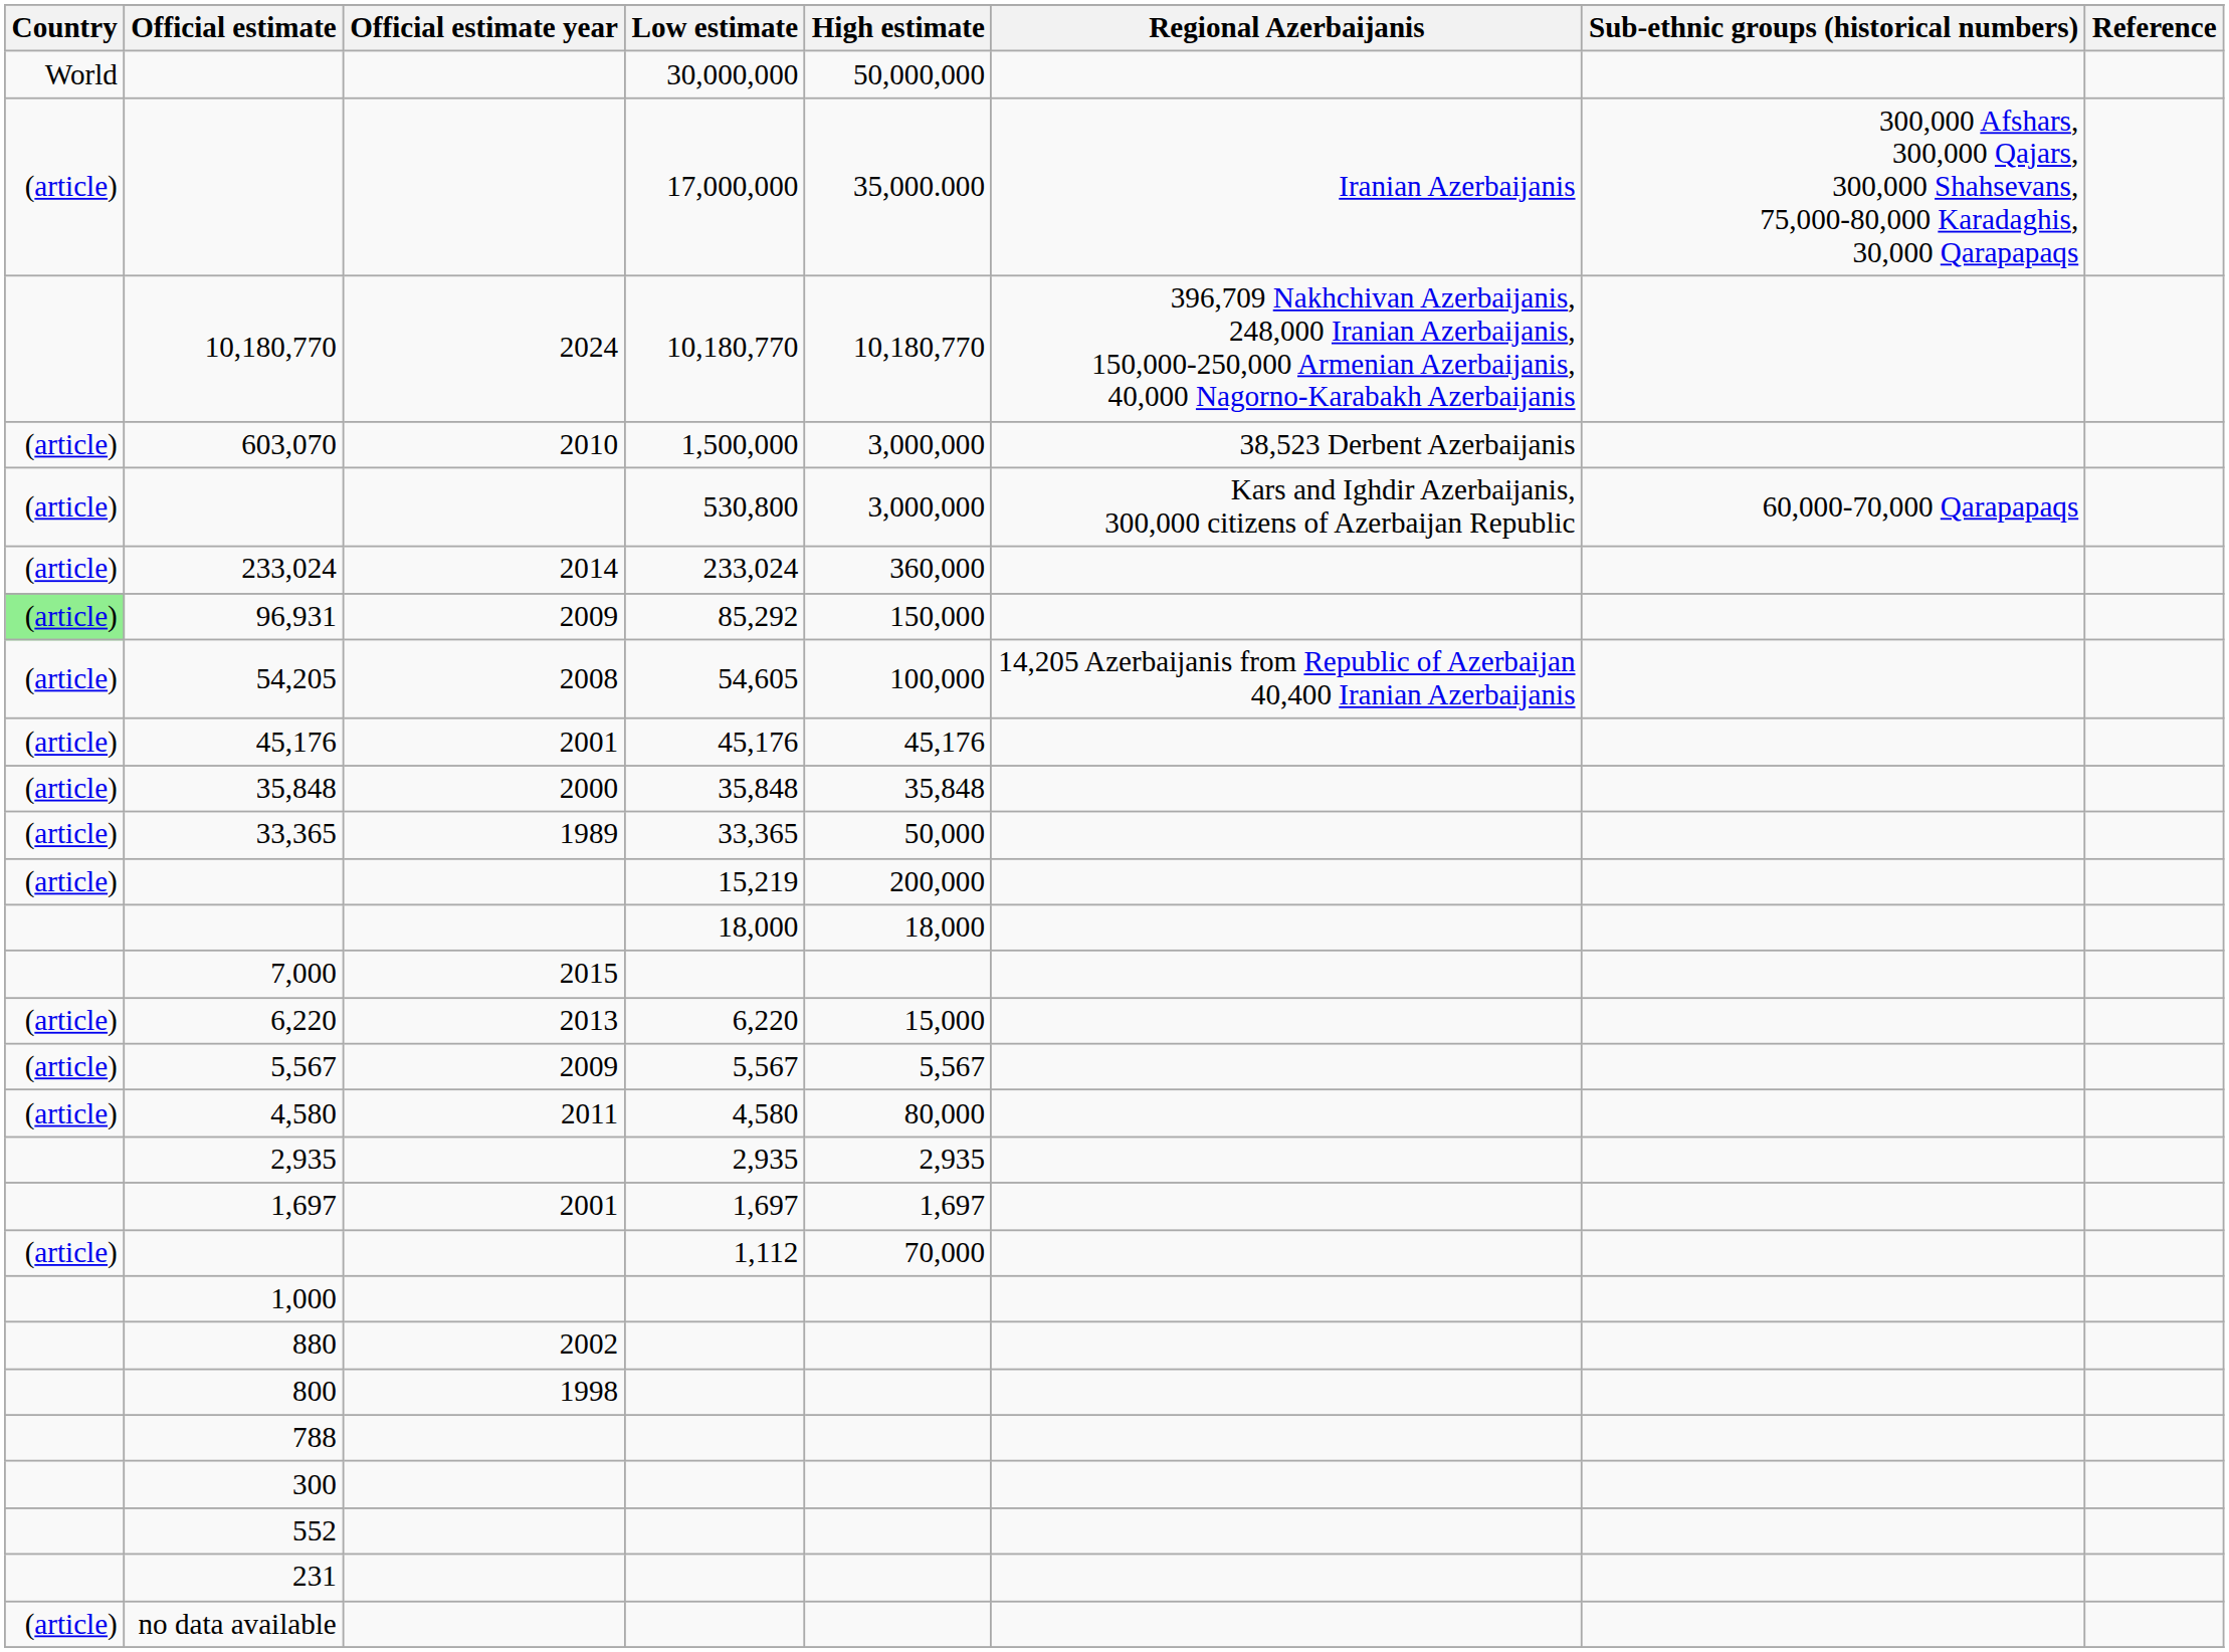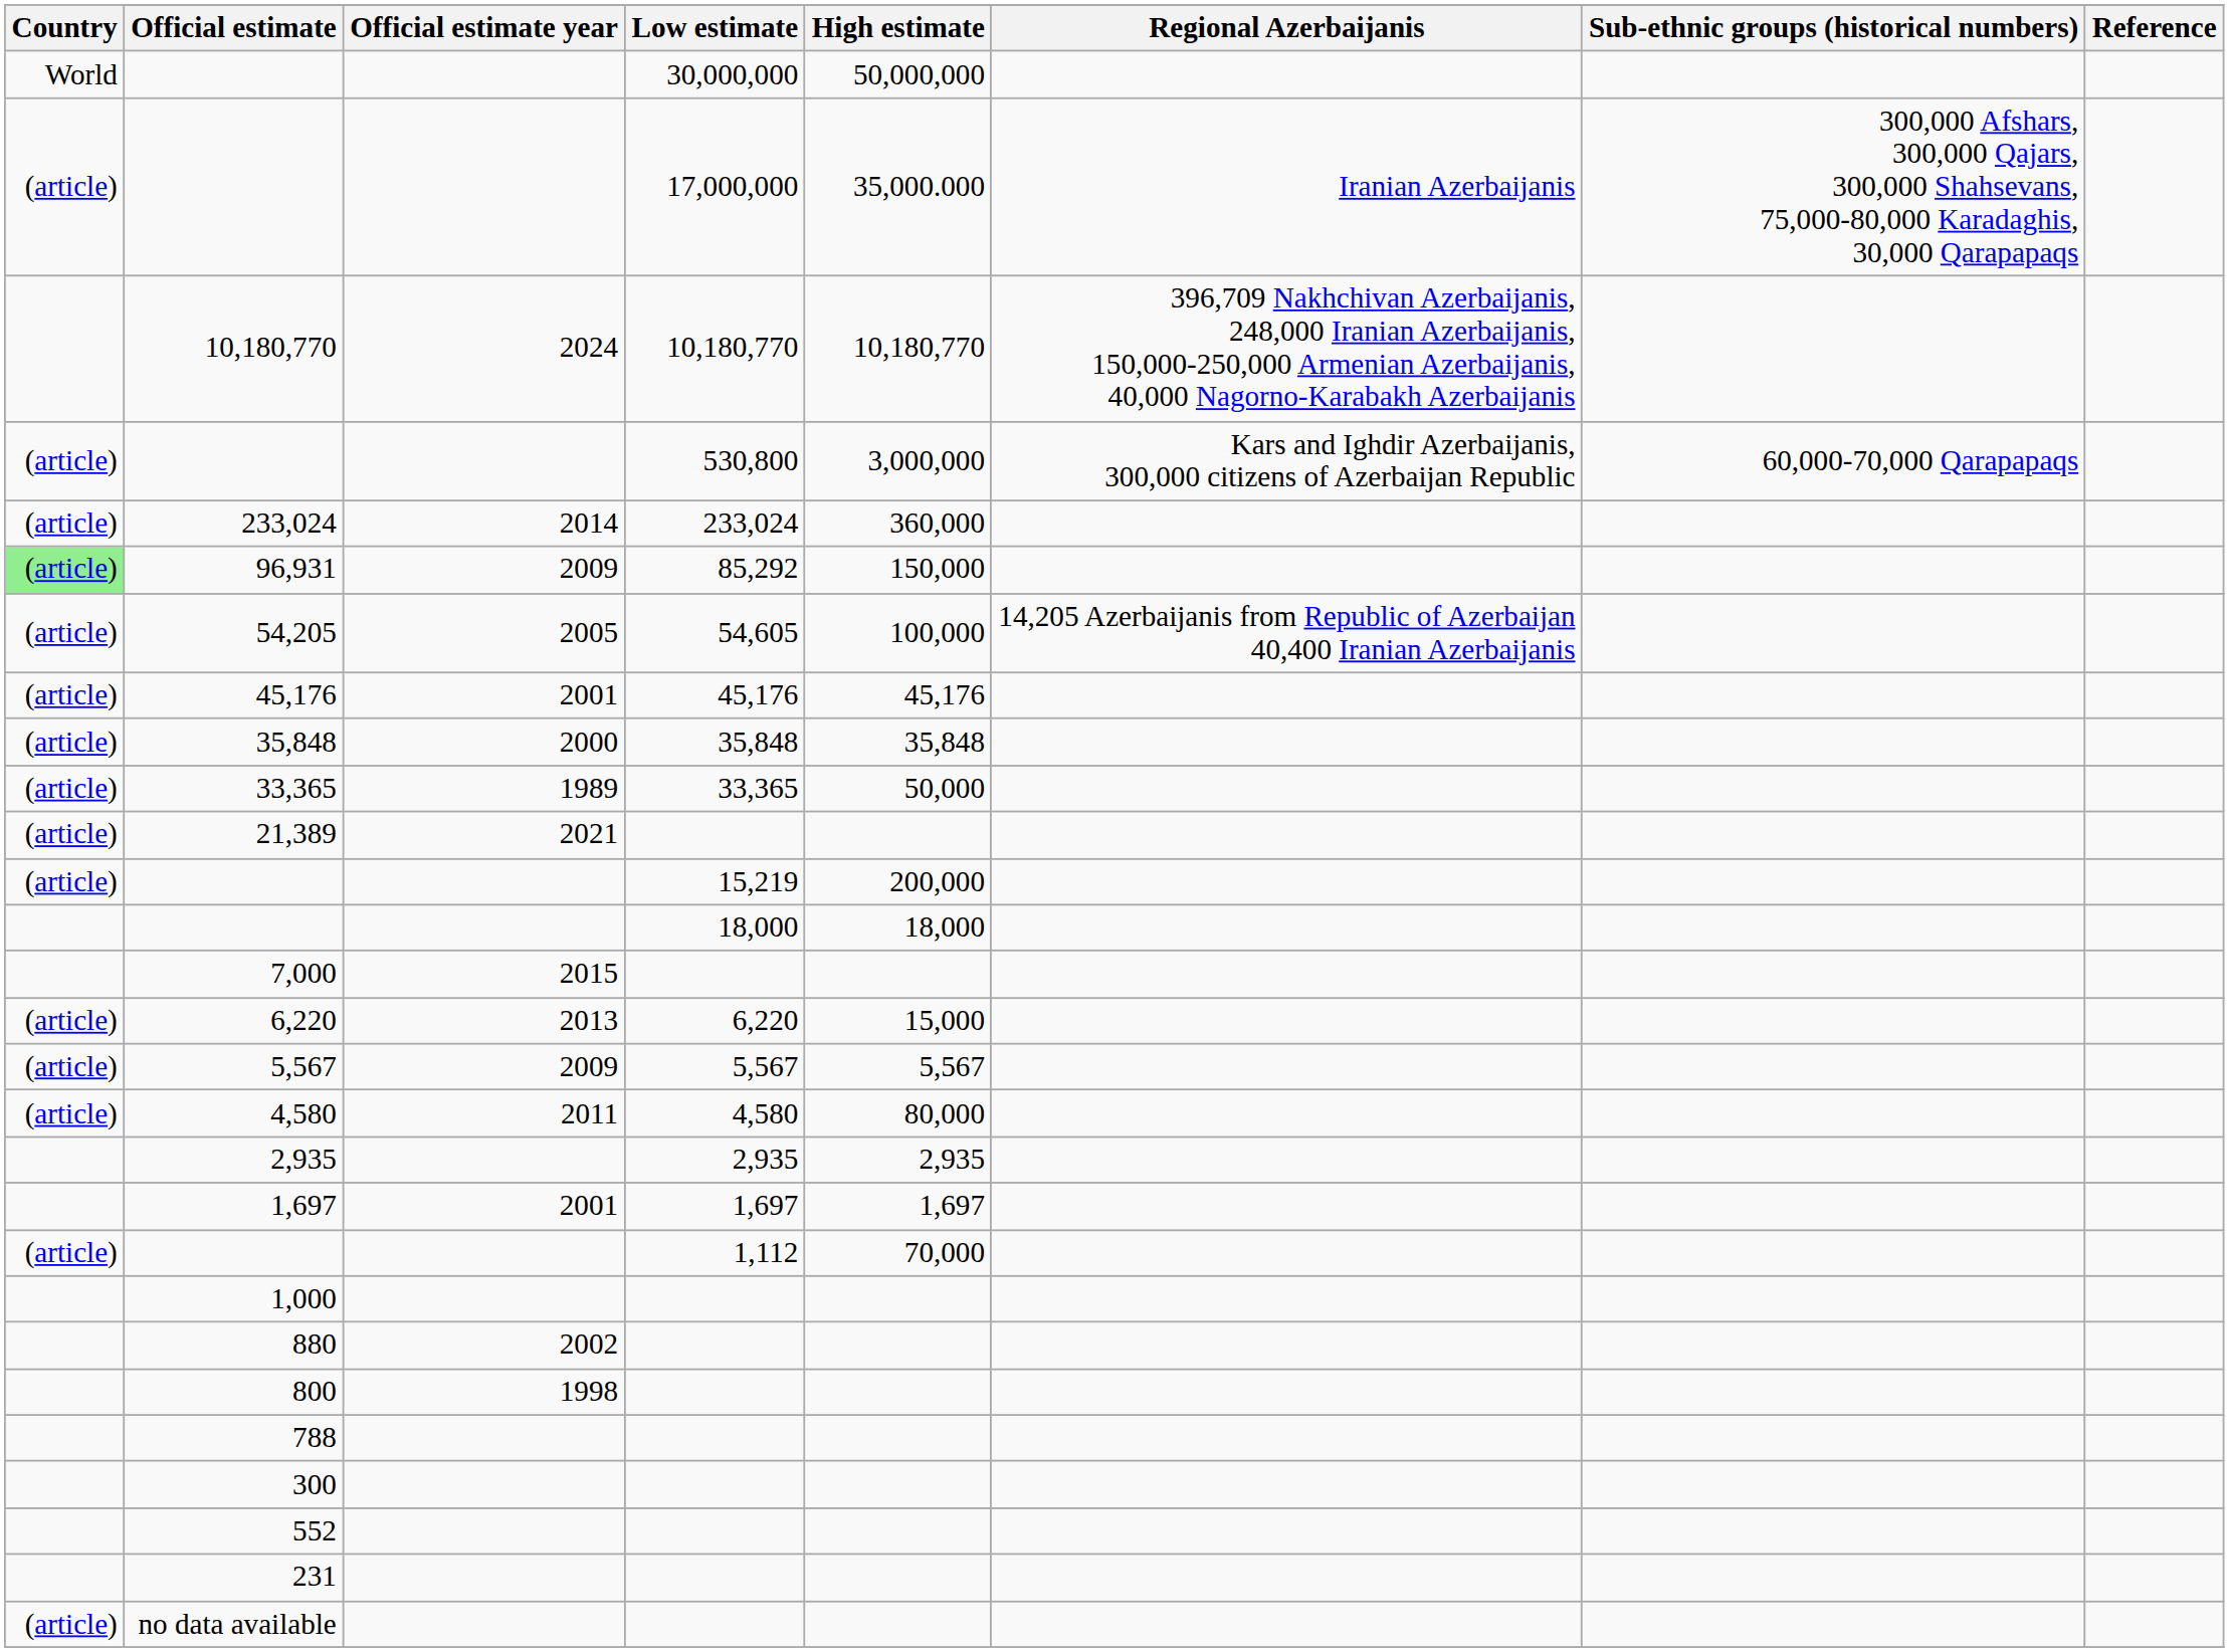- row: (article) | 603,070 | 2010 | 1,500,000 | 3,000,000 | 38,523 Derbent Azerbaijanis
54,205 | Official estimate year: 2008 -> 2005
+ row: (article) | 21,389 | 2021
